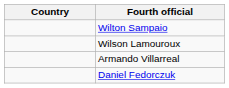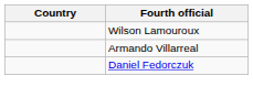- row: Wilton Sampaio
